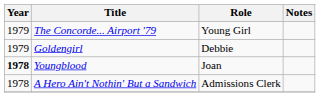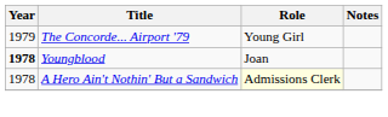- row: 1979 | Goldengirl | Debbie
A Hero Ain't Nothin' But a Sandwich | Role: no background -> lightyellow background
